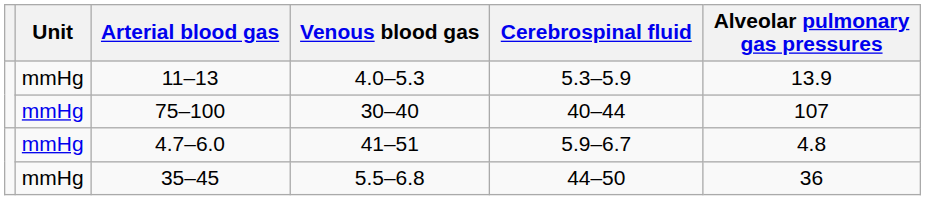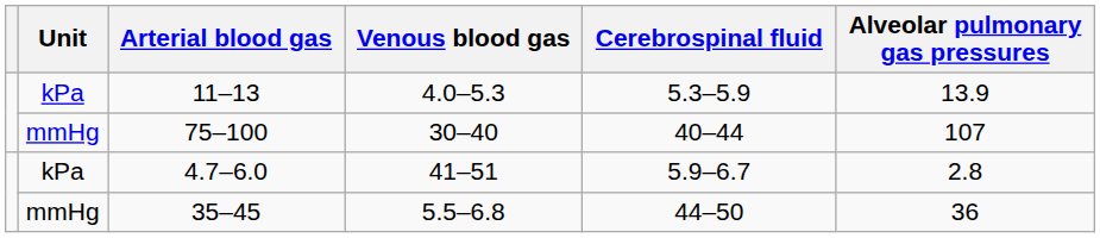11–13 | Unit: mmHg -> kPa
4.7–6.0 | Unit: mmHg -> kPa
4.7–6.0 | Alveolar pulmonary gas pressures: 4.8 -> 2.8
